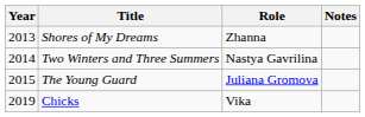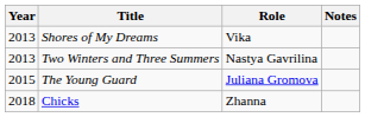Shores of My Dreams | Role: Zhanna -> Vika
Two Winters and Three Summers | Year: 2014 -> 2013
Chicks | Year: 2019 -> 2018
Chicks | Role: Vika -> Zhanna
